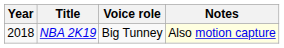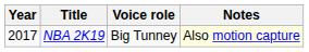NBA 2K19 | Year: 2018 -> 2017
